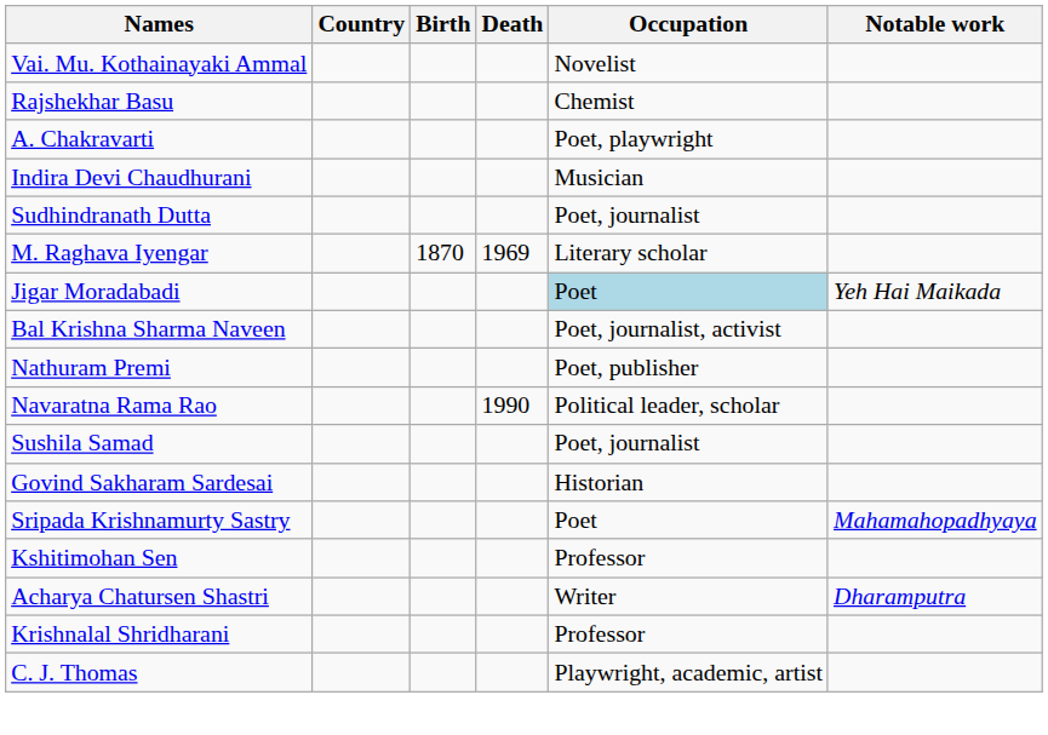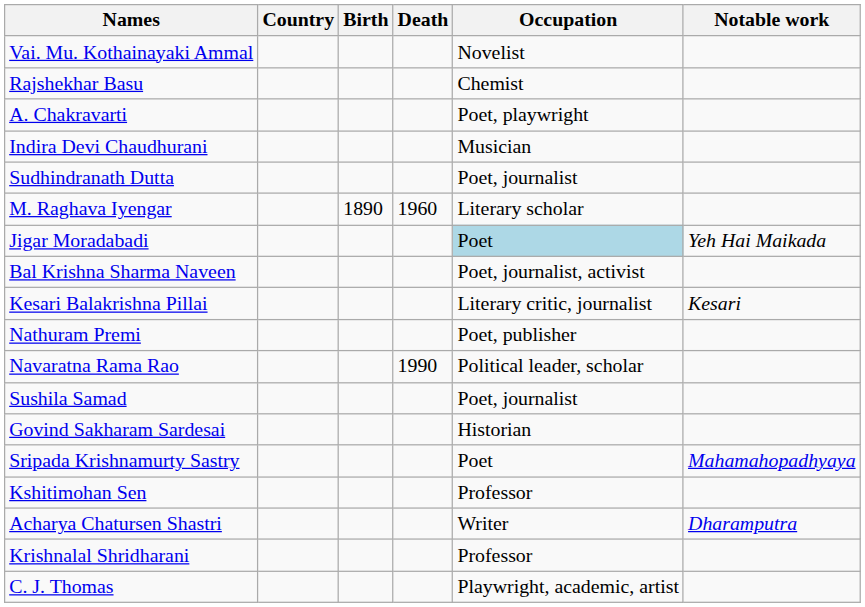M. Raghava Iyengar | Birth: 1870 -> 1890
M. Raghava Iyengar | Death: 1969 -> 1960
+ row: Kesari Balakrishna Pillai | Literary critic, journalist | Kesari
